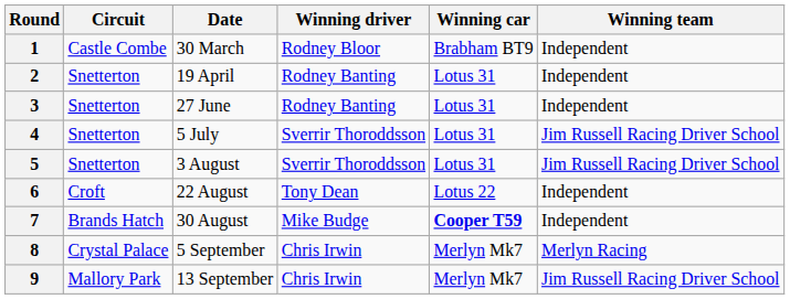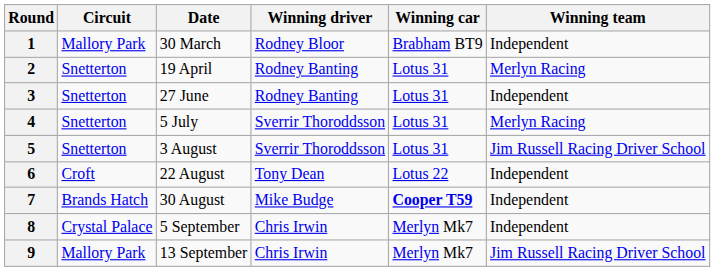1 | Circuit: Castle Combe -> Mallory Park
2 | Winning team: Independent -> Merlyn Racing
4 | Winning team: Jim Russell Racing Driver School -> Merlyn Racing
8 | Winning team: Merlyn Racing -> Independent
